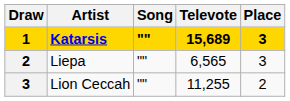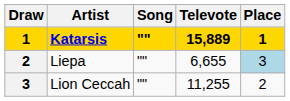Katarsis | Televote: 15,689 -> 15,889
Katarsis | Place: 3 -> 1
Liepa | Televote: 6,565 -> 6,655
Liepa | Place: no background -> lightblue background
